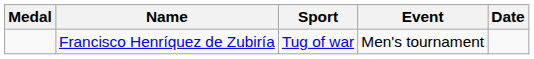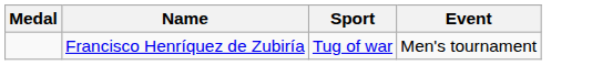- column: Date
